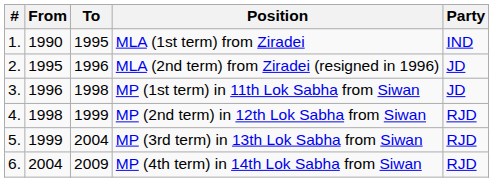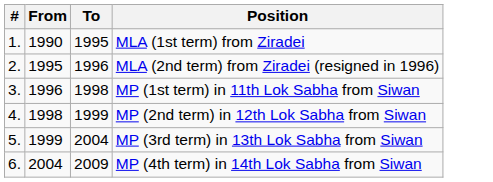- column: Party | IND | JD | JD | RJD | RJD | RJD
